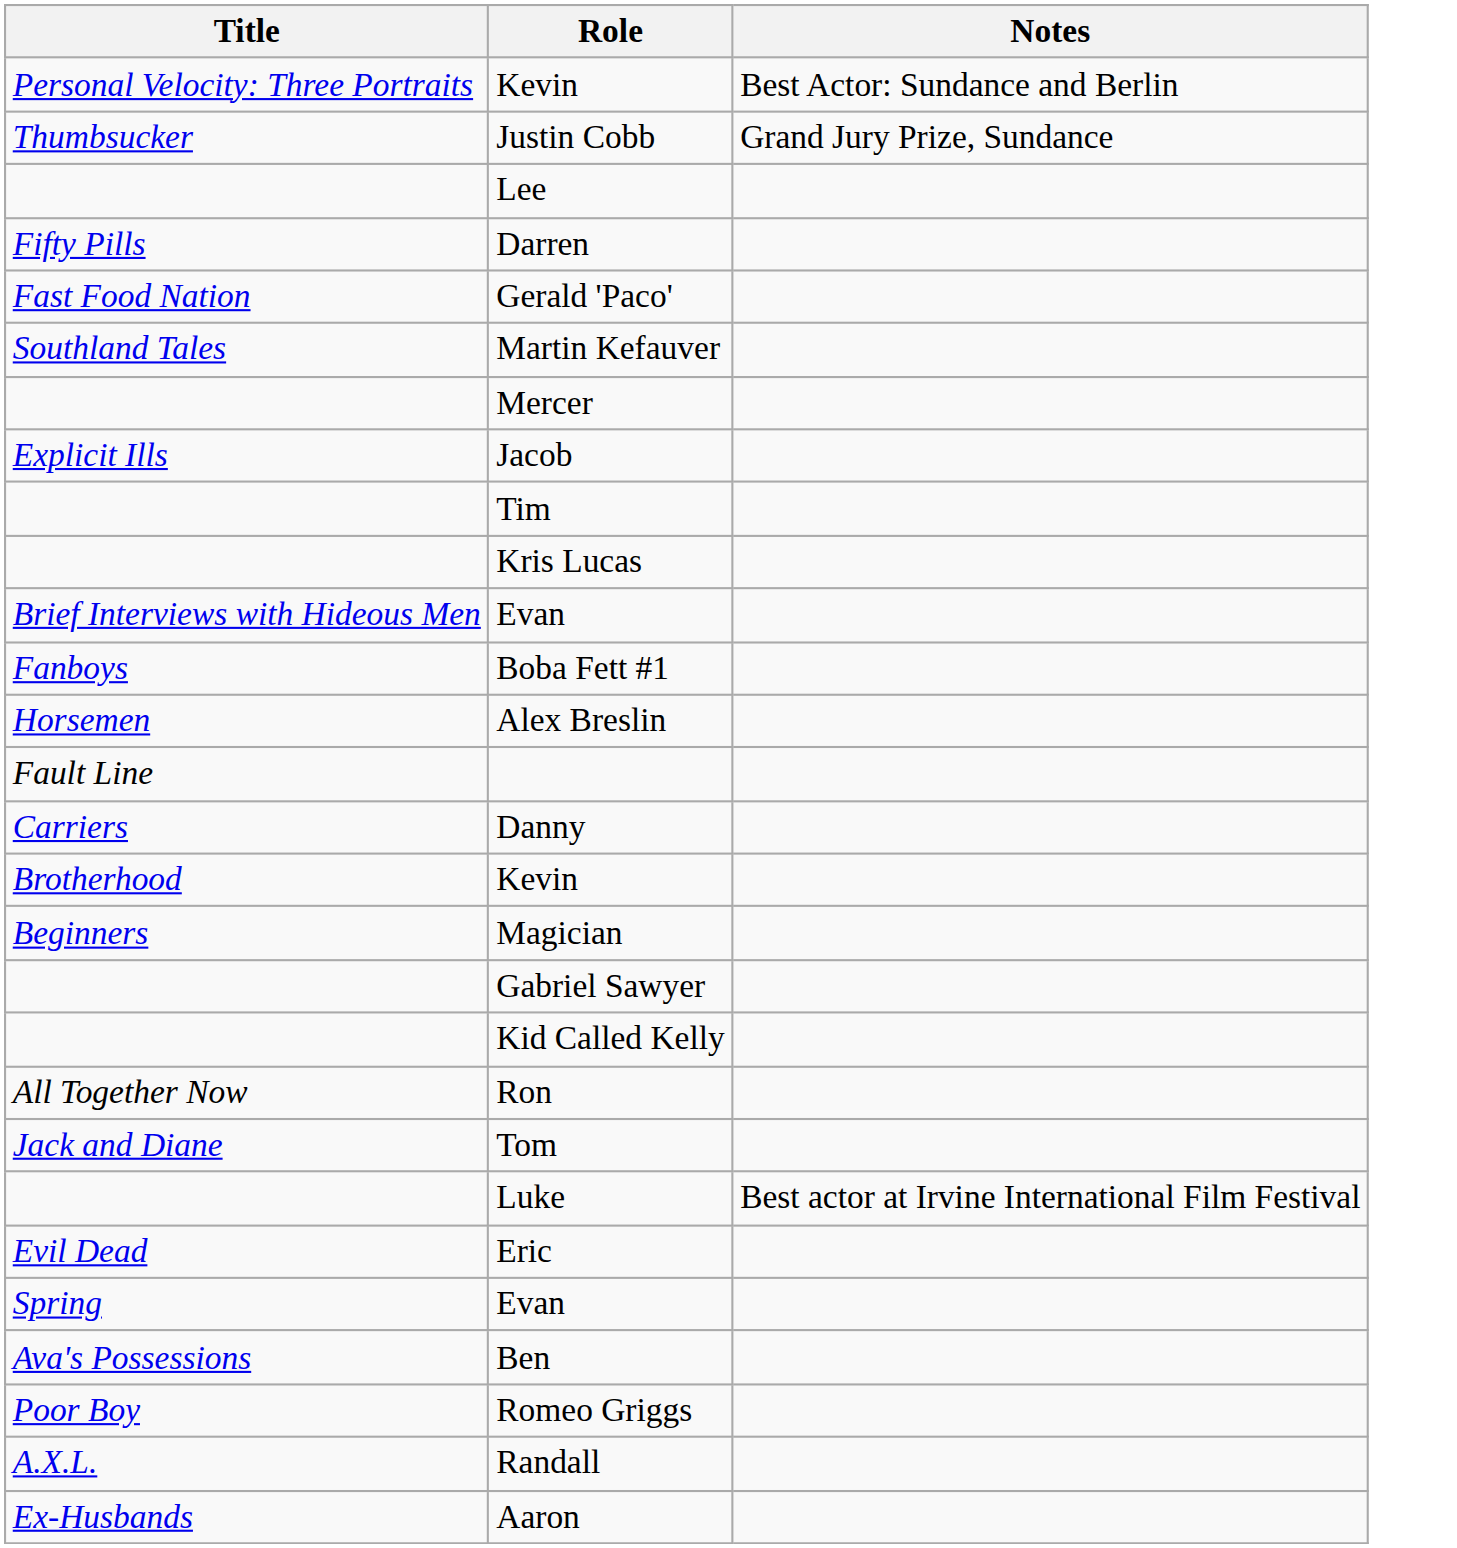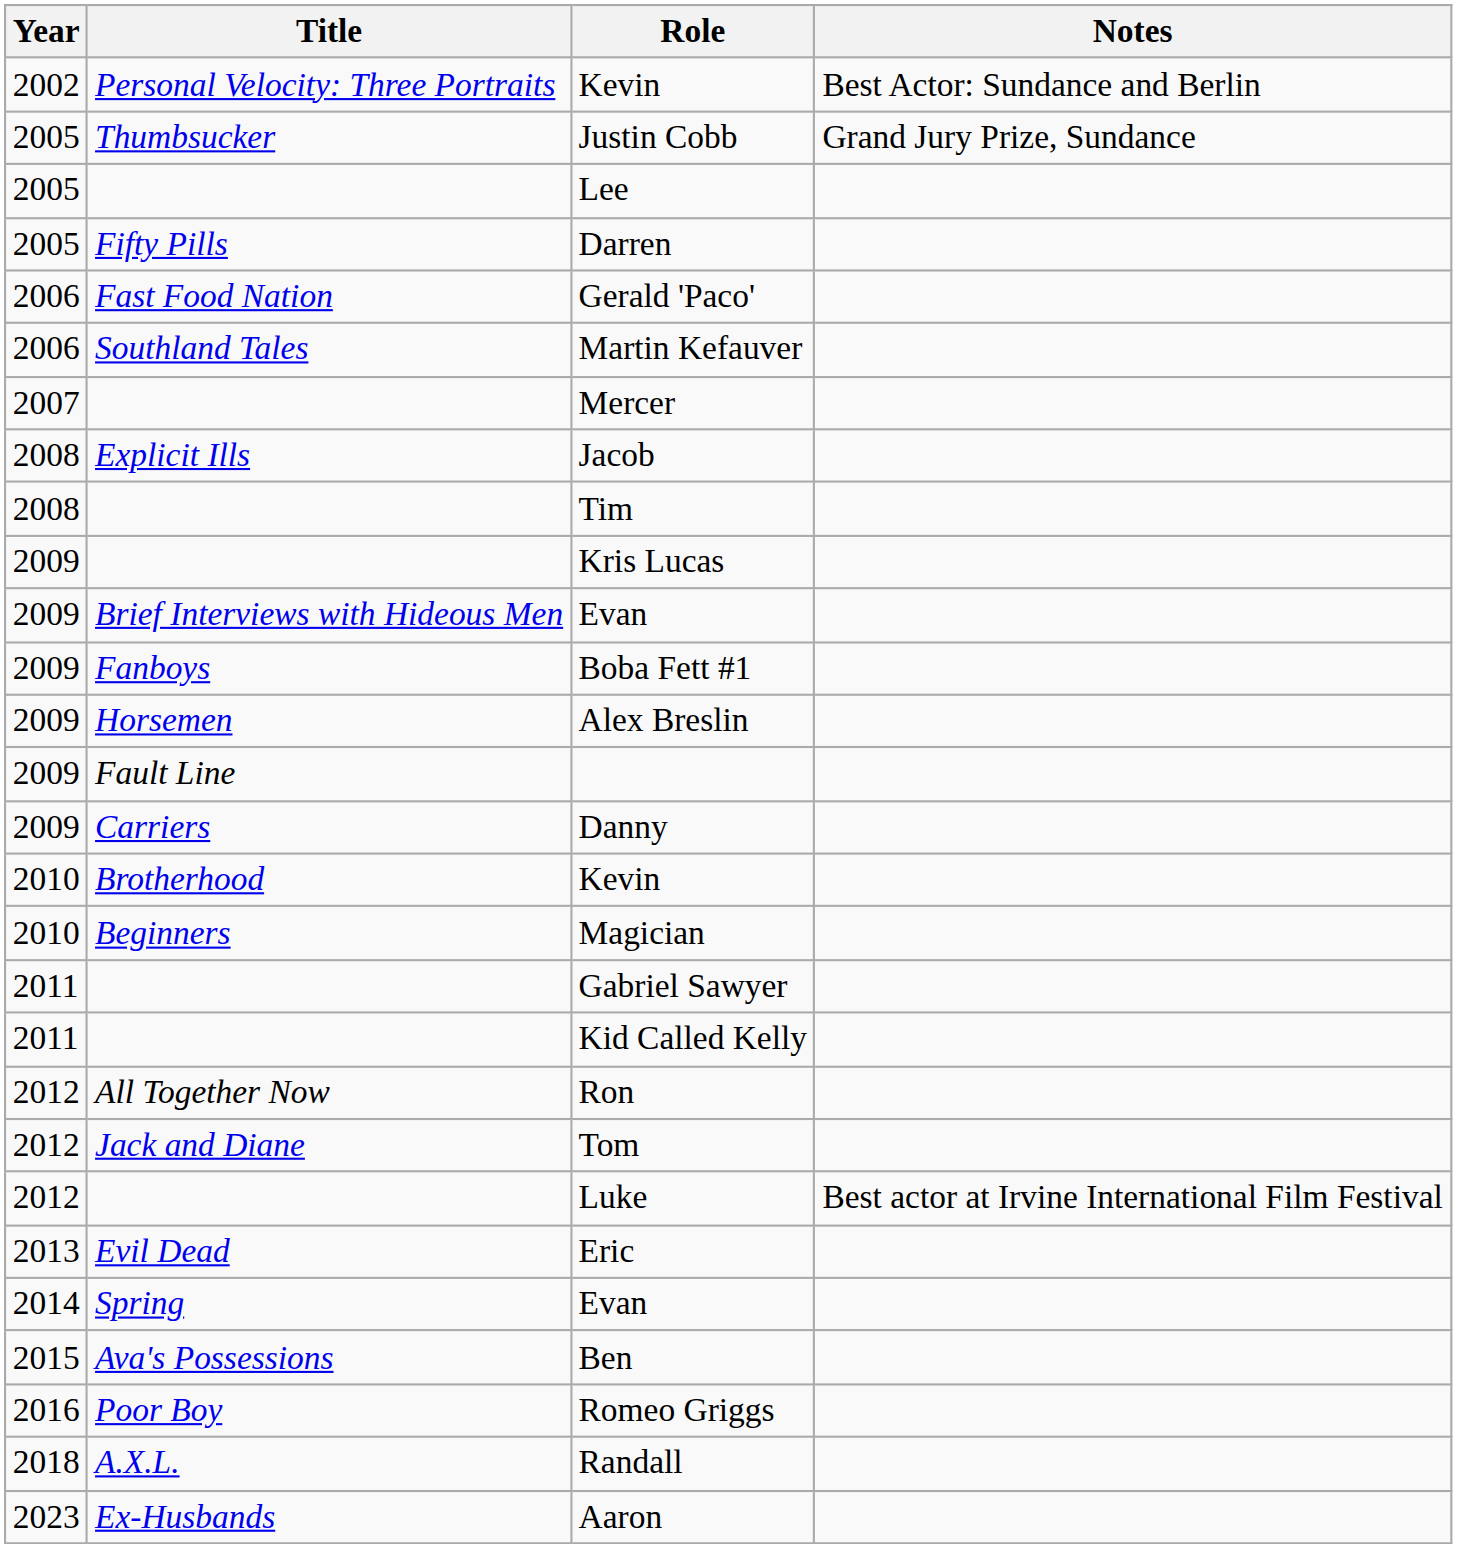+ column: Year | 2002 | 2005 | 2005 | 2005 | 2006 | 2006 | 2007 | 2008 | 2008 | 2009 | 2009 | 2009 | 2009 | 2009 | 2009 | 2010 | 2010 | 2011 | 2011 | 2012 | 2012 | 2012 | 2013 | 2014 | 2015 | 2016 | 2018 | 2023
